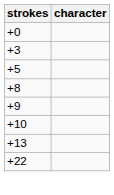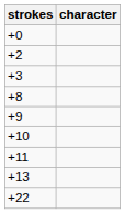+ row: +2
- row: +5
+ row: +11
